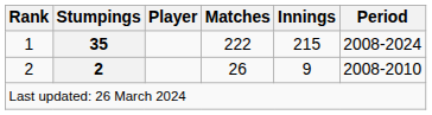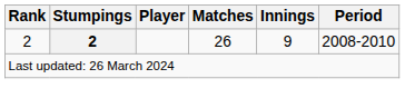- row: 1 | 35 | 222 | 215 | 2008-2024
